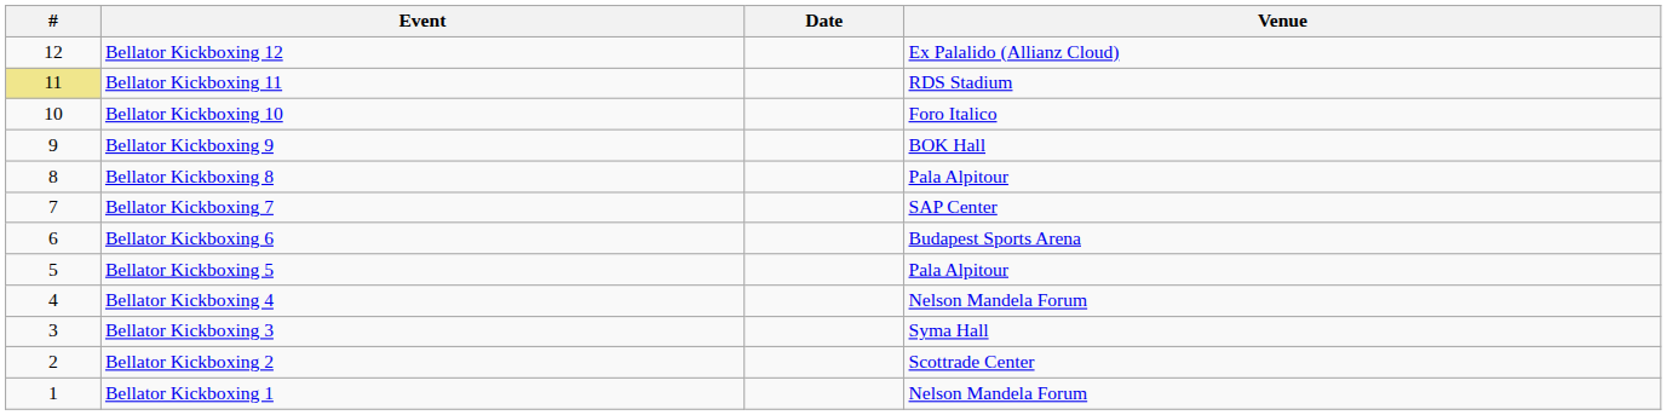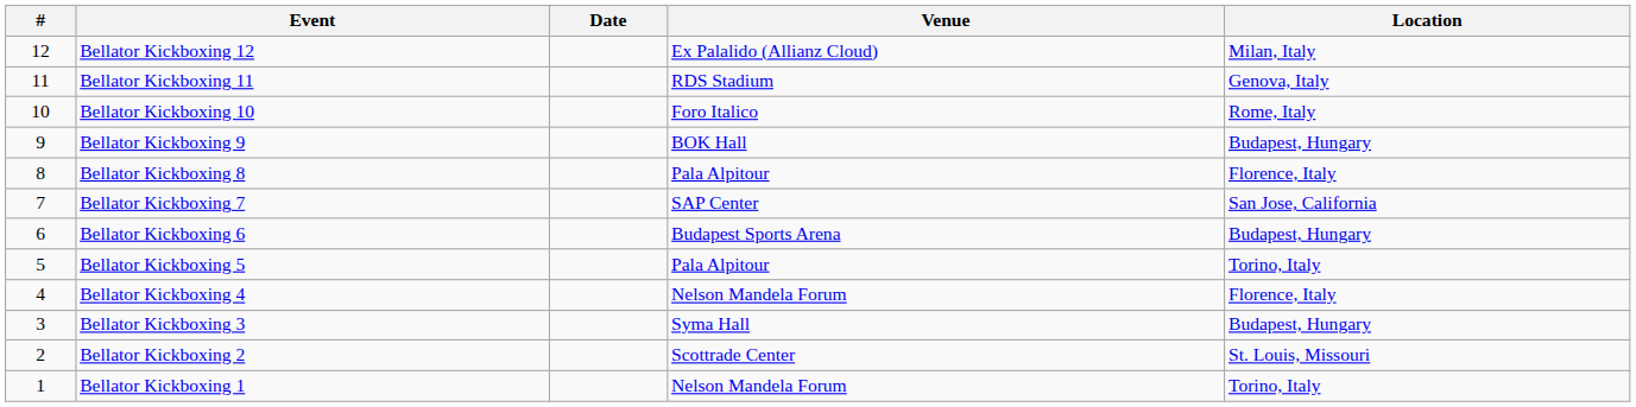+ column: Location | Milan, Italy | Genova, Italy | Rome, Italy | Budapest, Hungary | Florence, Italy | San Jose, California | Budapest, Hungary | Torino, Italy | Florence, Italy | Budapest, Hungary | St. Louis, Missouri | Torino, Italy
Bellator Kickboxing 11 | #: khaki background -> no background
